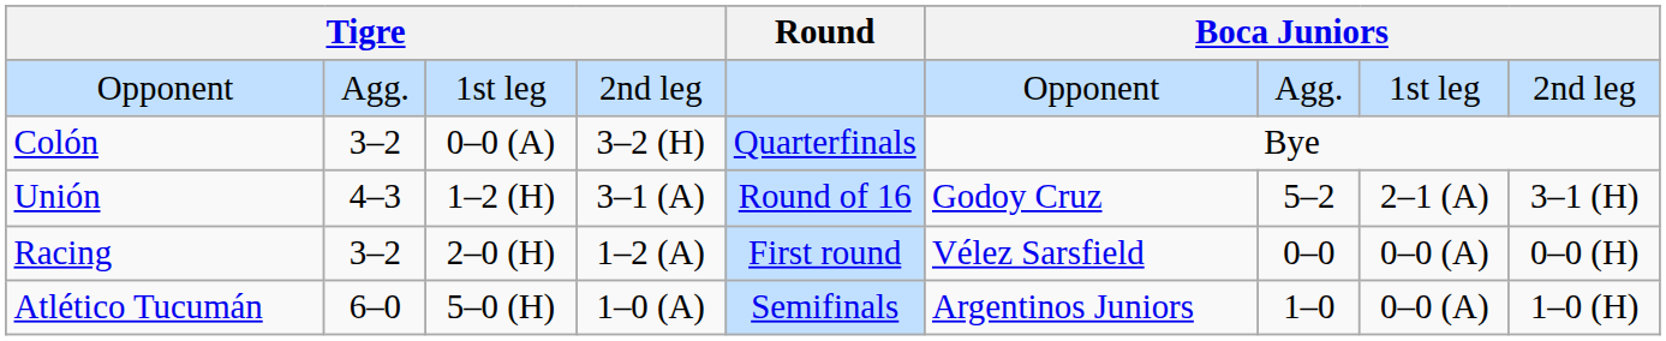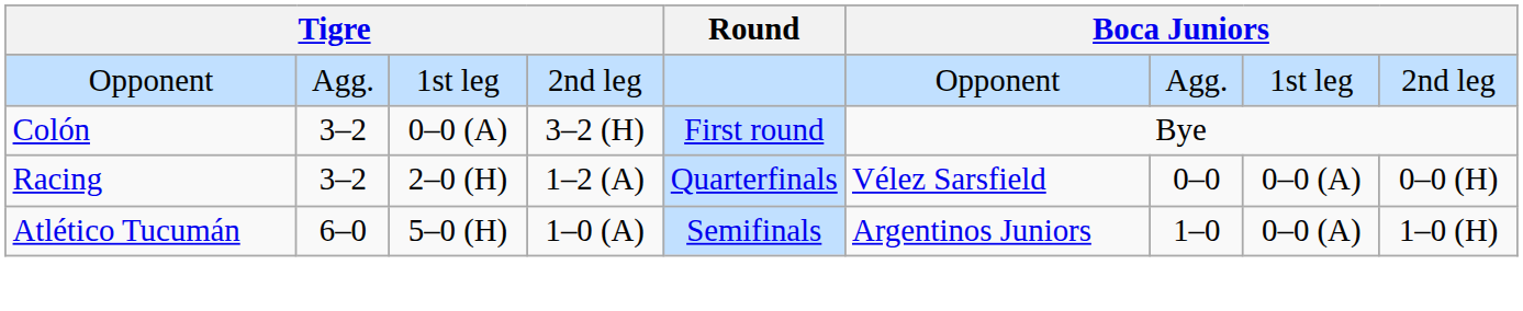Colón | Round: Quarterfinals -> First round
- row: Unión | 4–3 | 1–2 (H) | 3–1 (A) | Round of 16 | Godoy Cruz | 5–2 | 2–1 (A) | 3–1 (H)
Racing | Round: First round -> Quarterfinals
